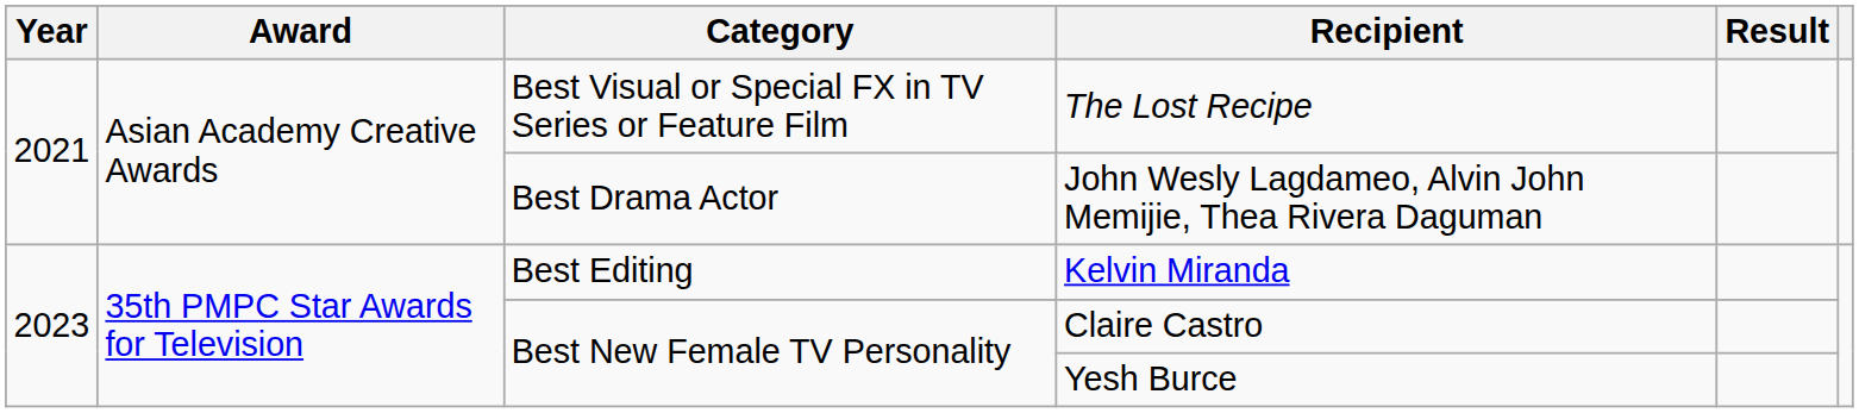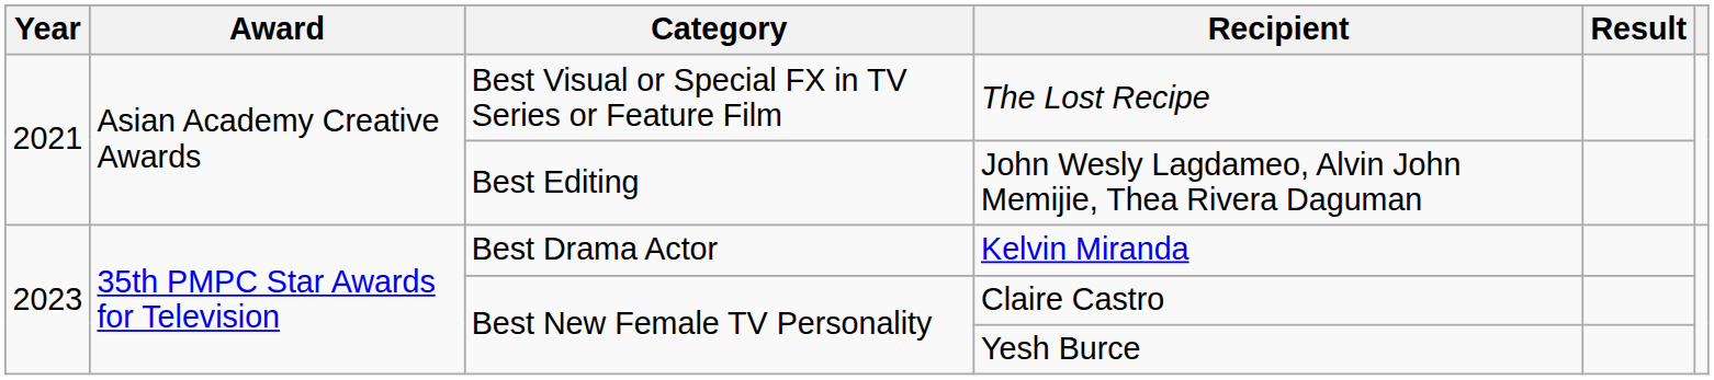John Wesly Lagdameo, Alvin John Memijie, Thea Rivera Daguman | Category: Best Drama Actor -> Best Editing
Kelvin Miranda | Category: Best Editing -> Best Drama Actor
